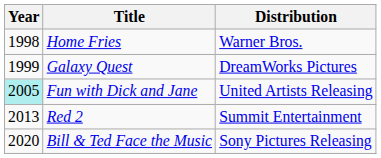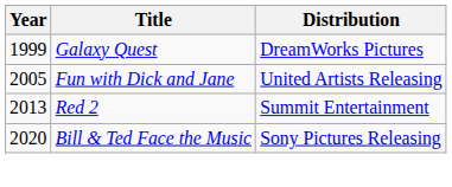- row: 1998 | Home Fries | Warner Bros.
Fun with Dick and Jane | Year: paleturquoise background -> no background
